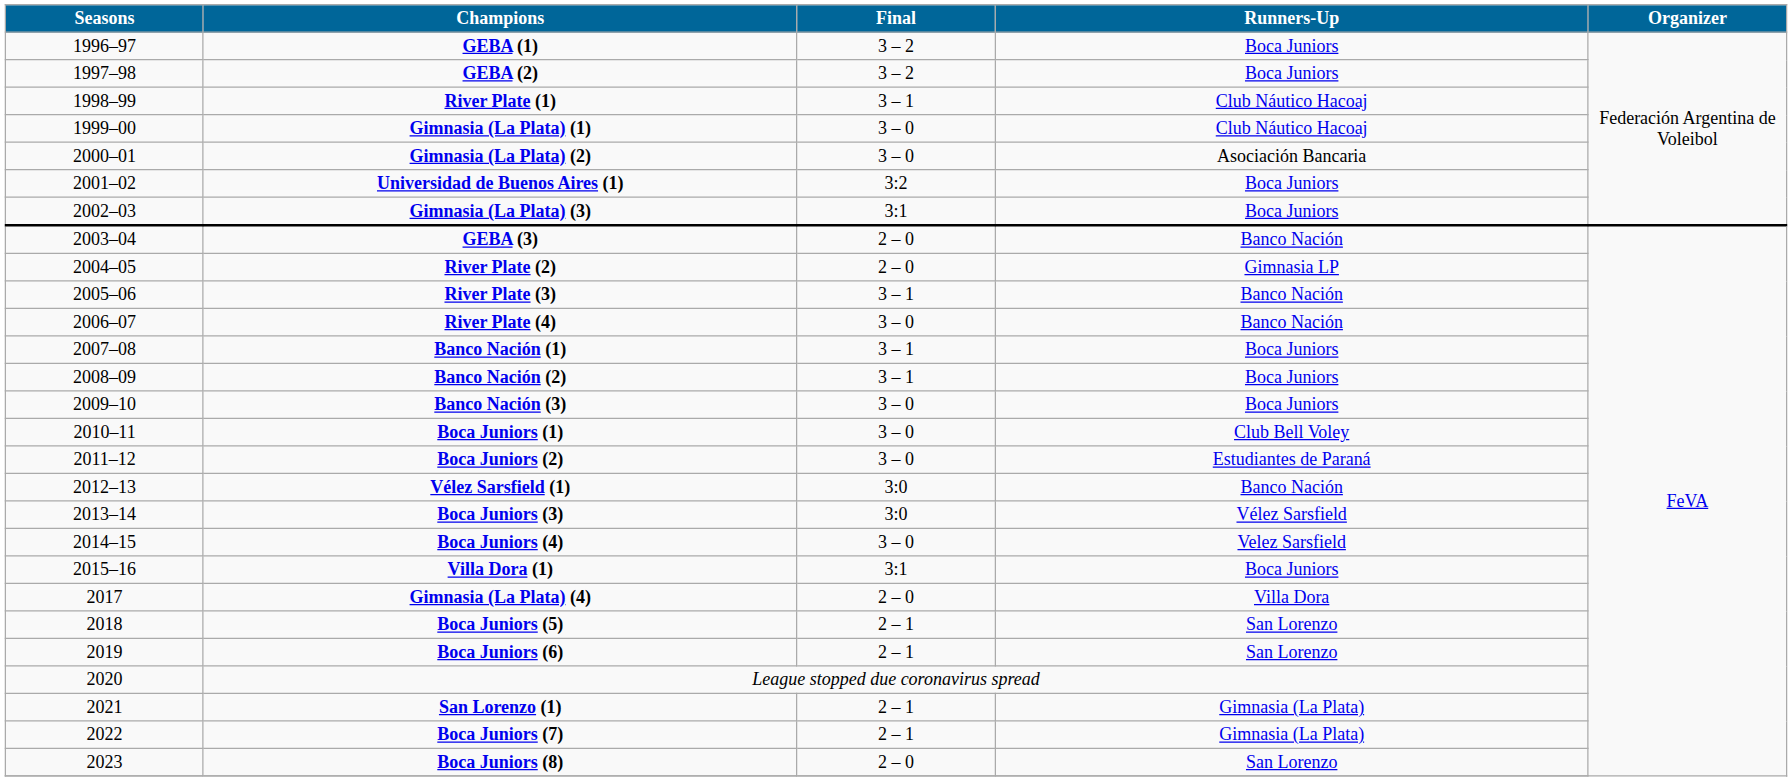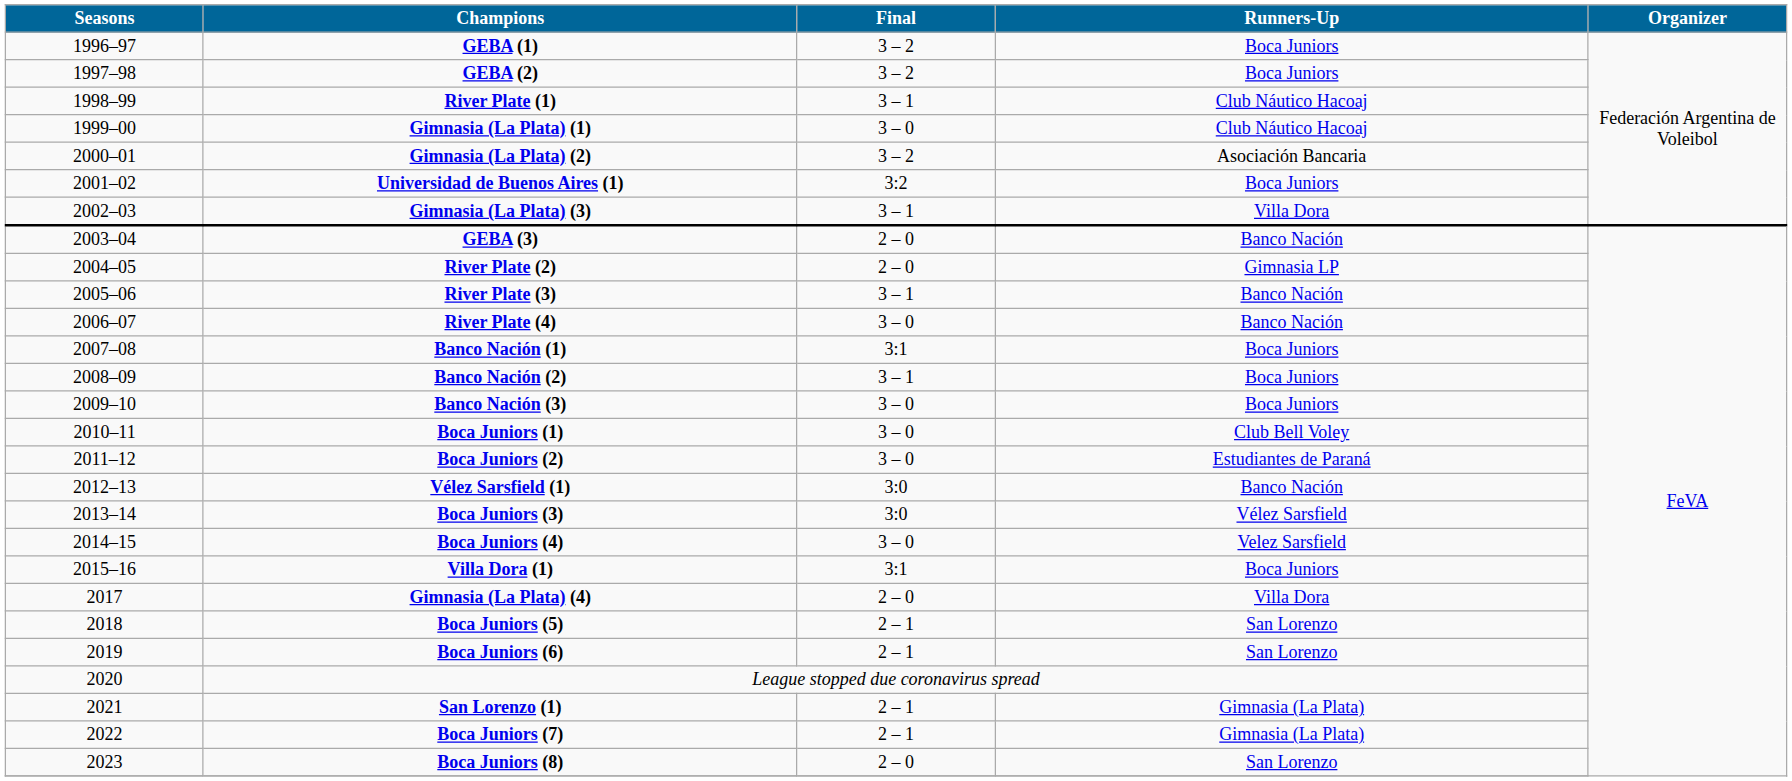Gimnasia (La Plata) (2) | Final: 3 – 0 -> 3 – 2
Gimnasia (La Plata) (3) | Final: 3:1 -> 3 – 1
Gimnasia (La Plata) (3) | Runners-Up: Boca Juniors -> Villa Dora
Banco Nación (1) | Final: 3 – 1 -> 3:1
